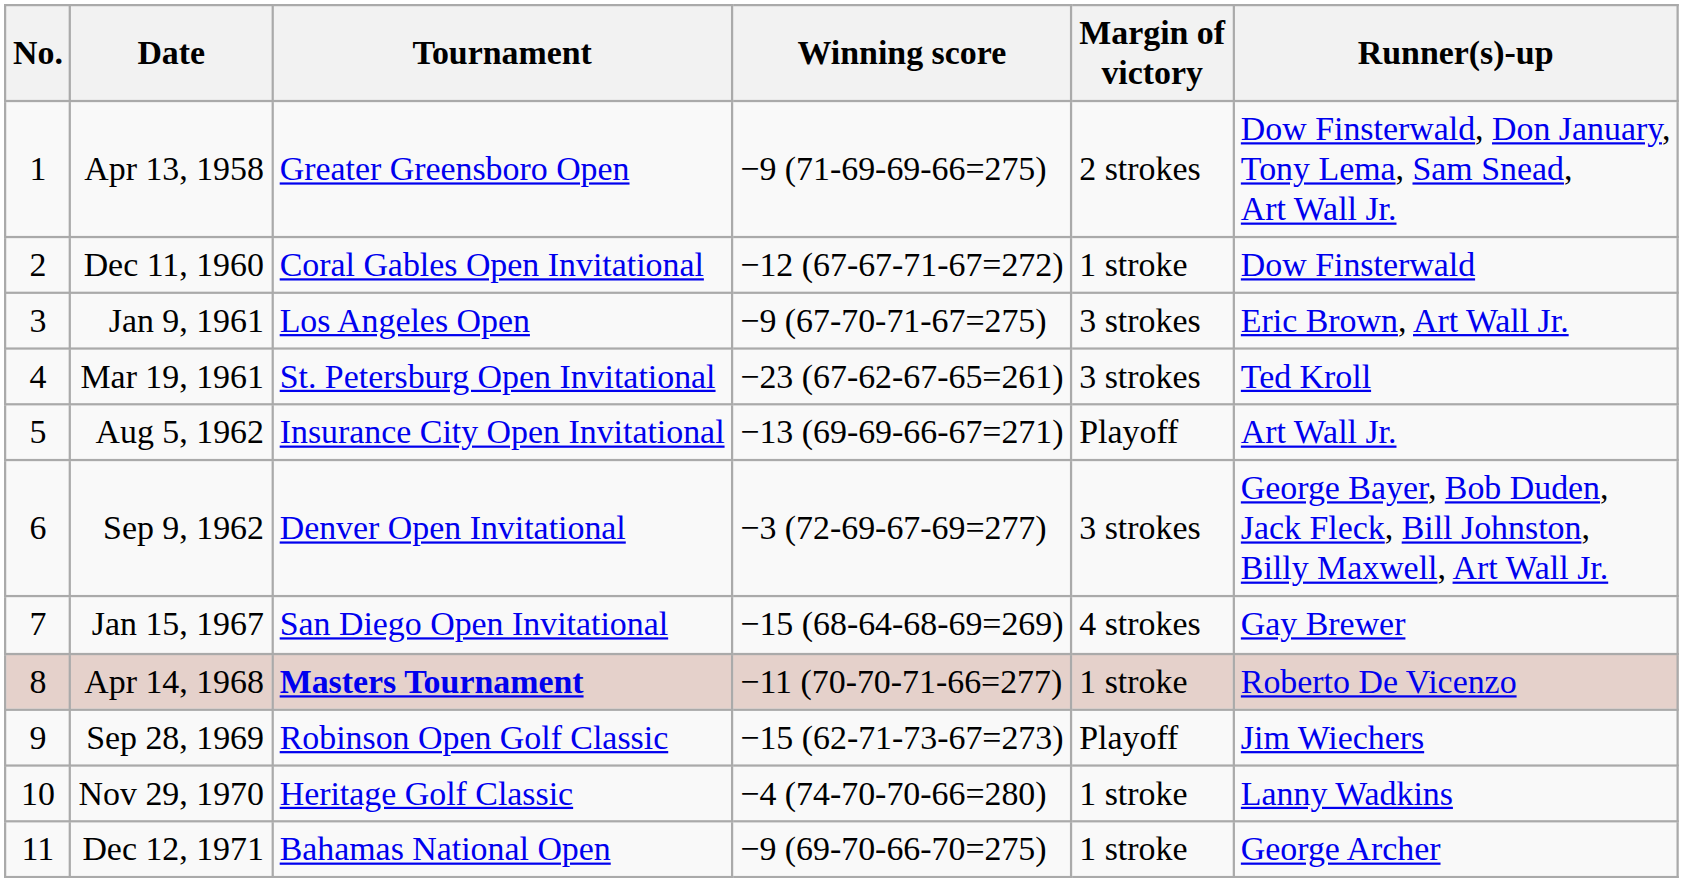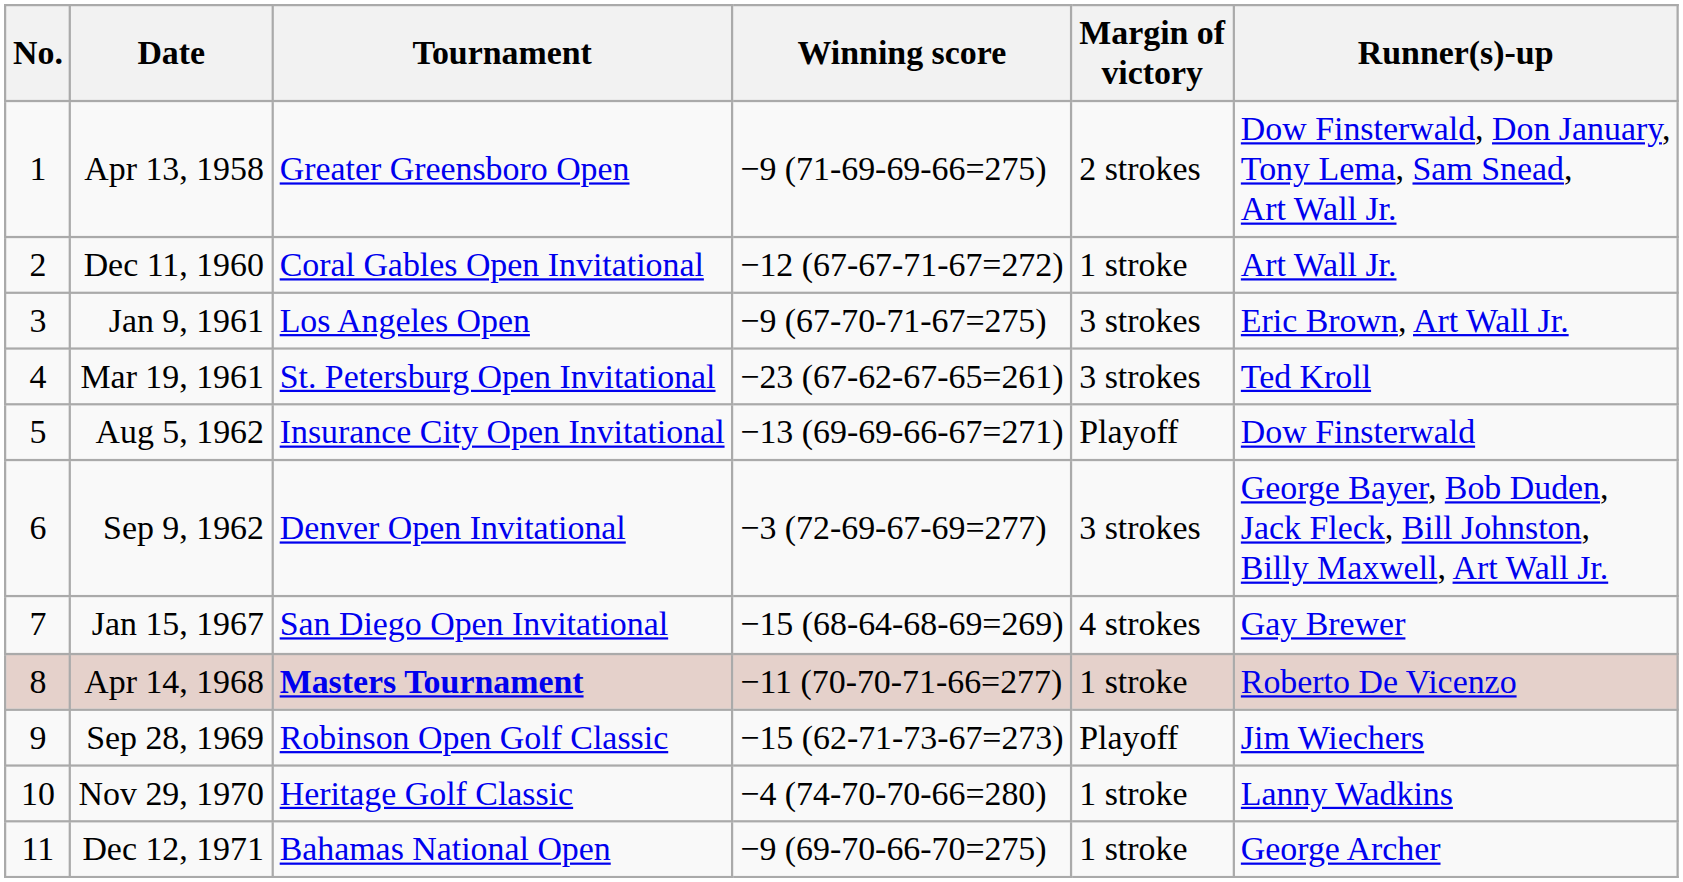Dec 11, 1960 | Runner(s)-up: Dow Finsterwald -> Art Wall Jr.
Aug 5, 1962 | Runner(s)-up: Art Wall Jr. -> Dow Finsterwald
